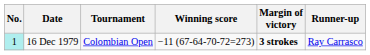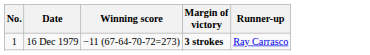- column: Tournament | Colombian Open
16 Dec 1979 | No.: paleturquoise background -> no background
